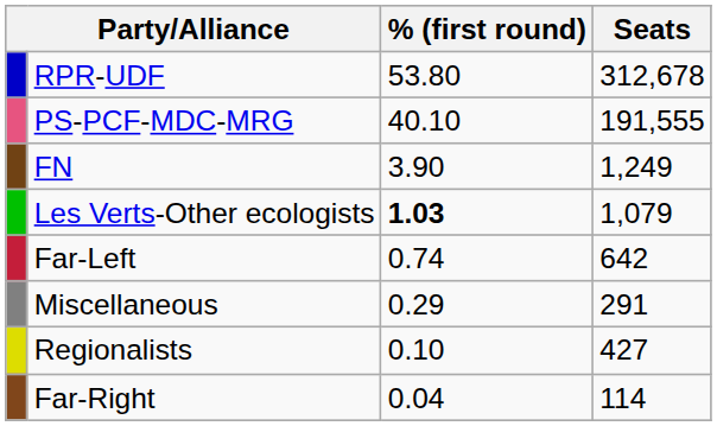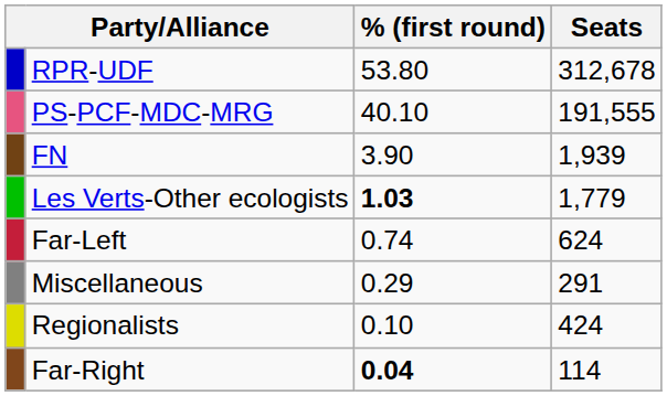FN | Seats: 1,249 -> 1,939
Les Verts-Other ecologists | Seats: 1,079 -> 1,779
Far-Left | Seats: 642 -> 624
Regionalists | Seats: 427 -> 424
Far-Right | % (first round): normal -> bold
